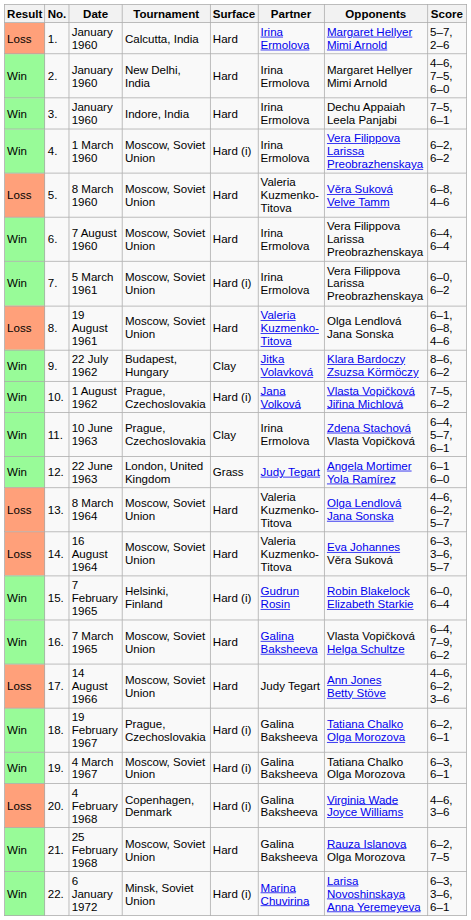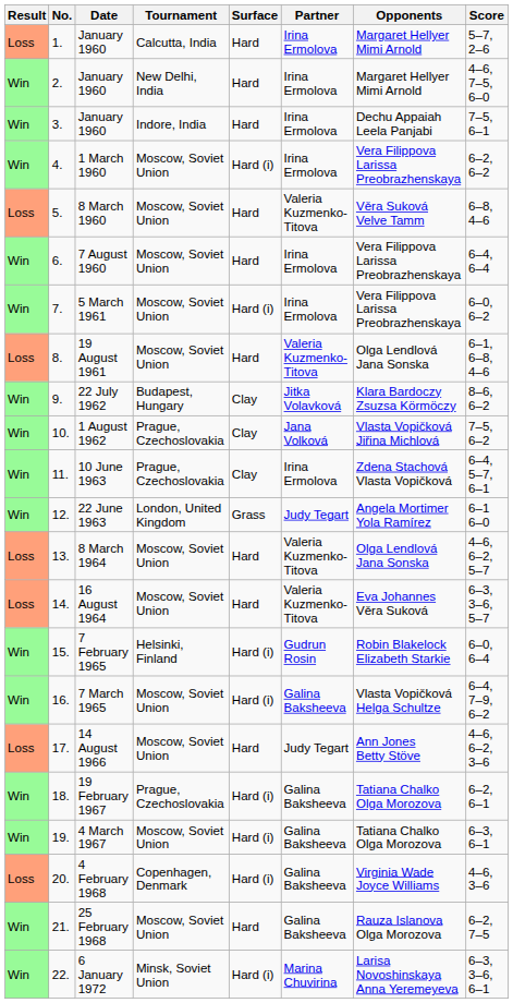1 August 1962 | Surface: Hard (i) -> Clay
7 March 1965 | Surface: Hard -> Hard (i)
